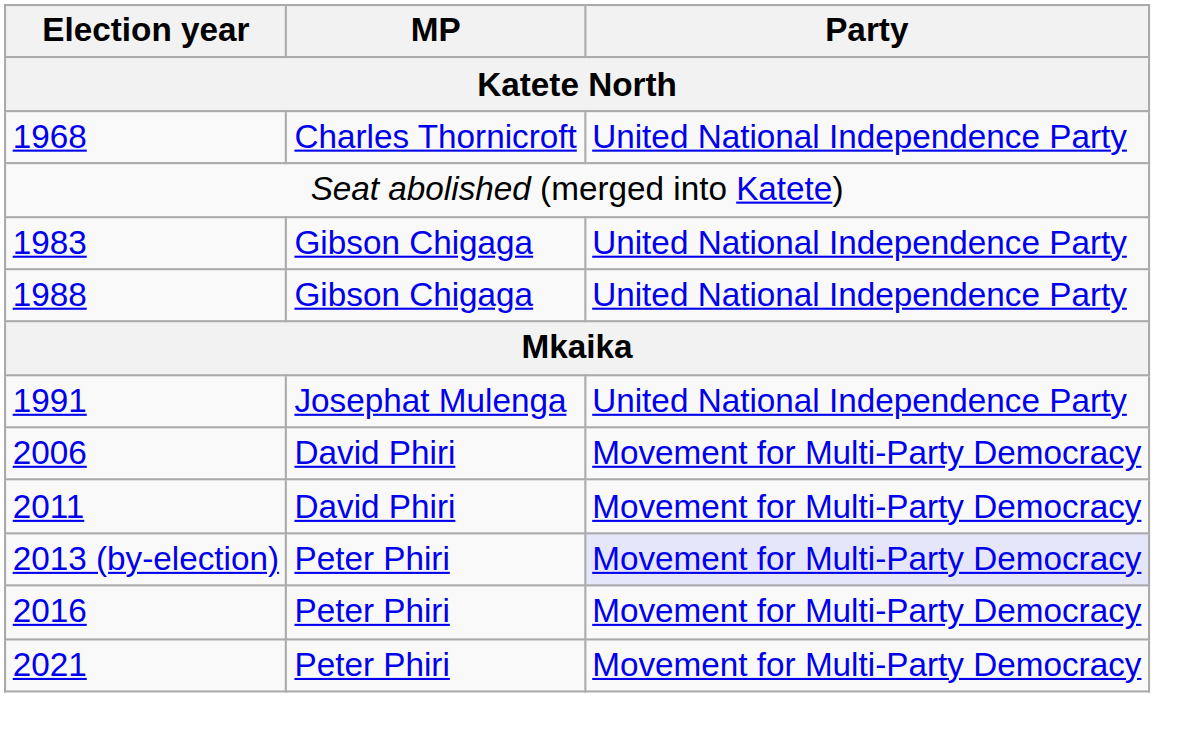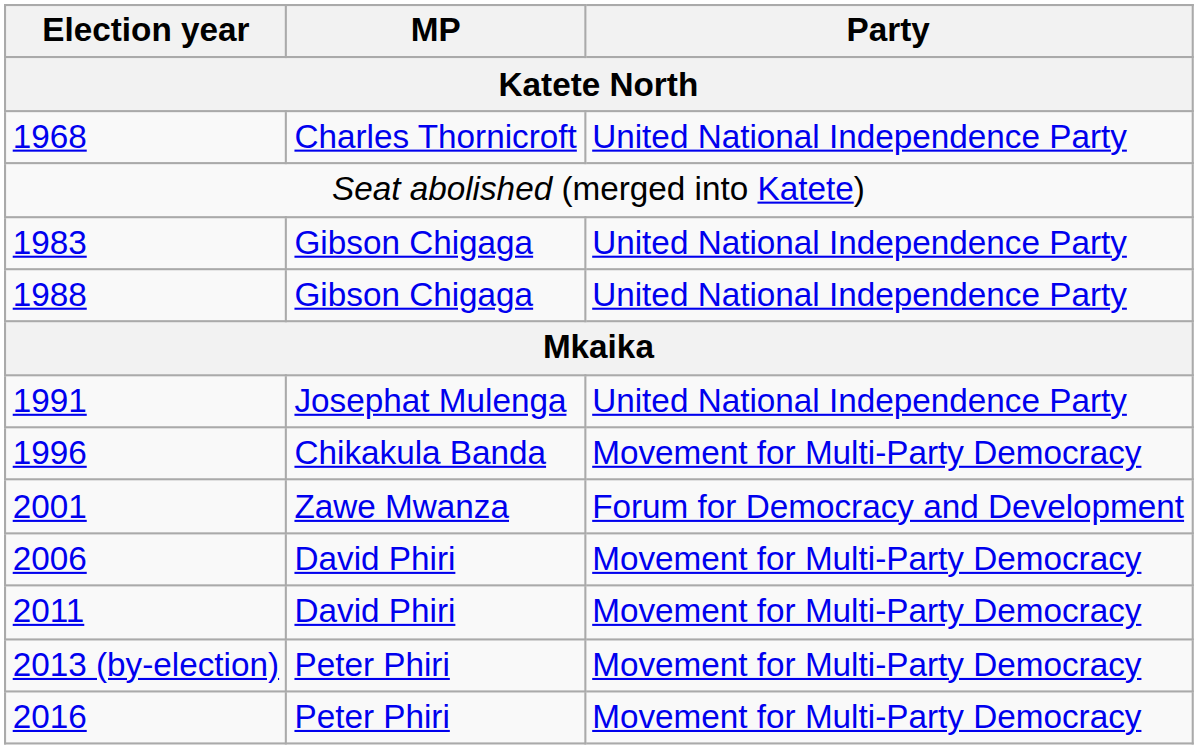+ row: 1996 | Chikakula Banda | Movement for Multi-Party Democracy
+ row: 2001 | Zawe Mwanza | Forum for Democracy and Development
2013 (by-election) | Party: lavender background -> no background
- row: 2021 | Peter Phiri | Movement for Multi-Party Democracy
